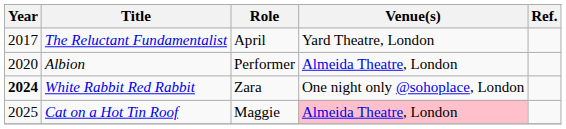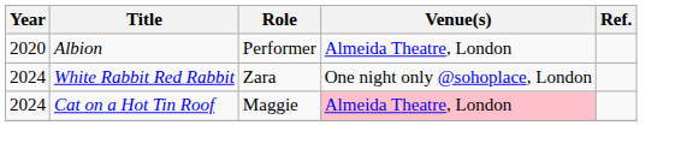- row: 2017 | The Reluctant Fundamentalist | April | Yard Theatre, London
White Rabbit Red Rabbit | Year: bold -> normal
Cat on a Hot Tin Roof | Year: 2025 -> 2024
